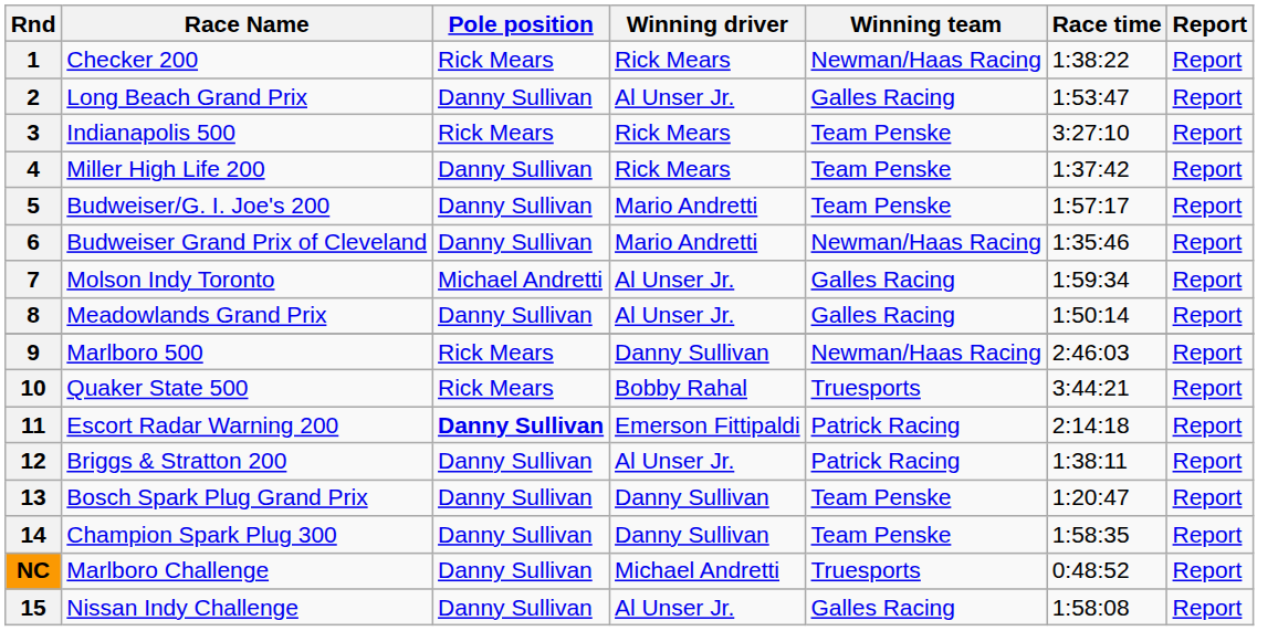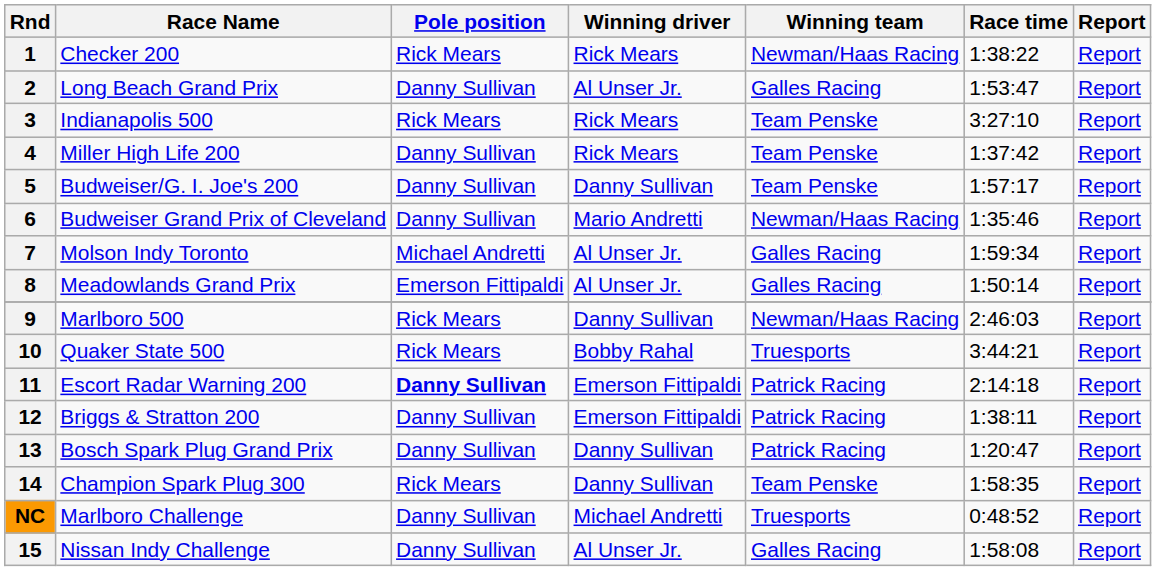5 | Winning driver: Mario Andretti -> Danny Sullivan
8 | Pole position: Danny Sullivan -> Emerson Fittipaldi
12 | Winning driver: Al Unser Jr. -> Emerson Fittipaldi
13 | Winning team: Team Penske -> Patrick Racing
14 | Pole position: Danny Sullivan -> Rick Mears
